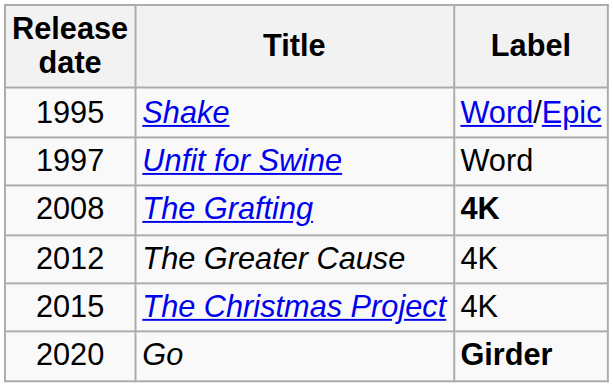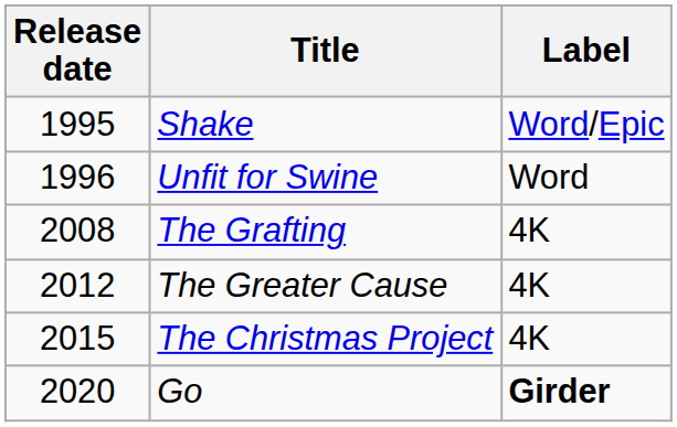Unfit for Swine | Release date: 1997 -> 1996
The Grafting | Label: bold -> normal
